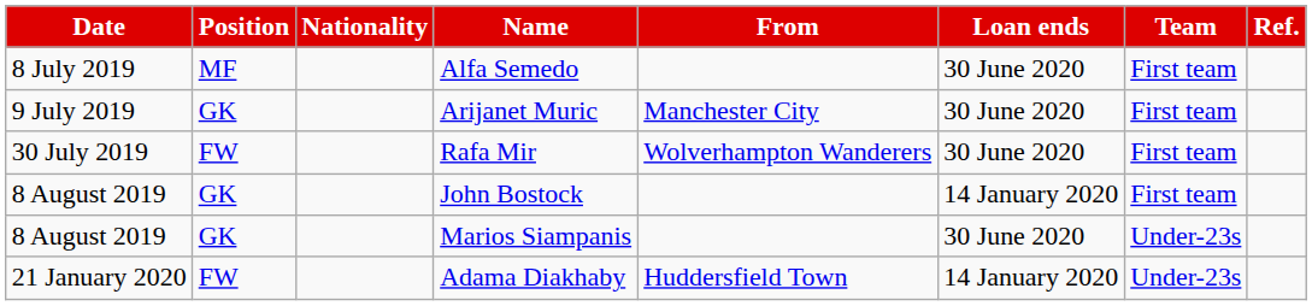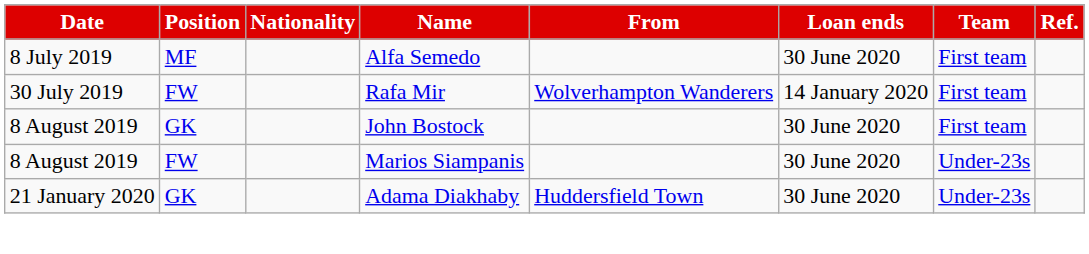- row: 9 July 2019 | GK | Arijanet Muric | Manchester City | 30 June 2020 | First team
Rafa Mir | Loan ends: 30 June 2020 -> 14 January 2020
John Bostock | Loan ends: 14 January 2020 -> 30 June 2020
Marios Siampanis | Position: GK -> FW
Adama Diakhaby | Position: FW -> GK
Adama Diakhaby | Loan ends: 14 January 2020 -> 30 June 2020
